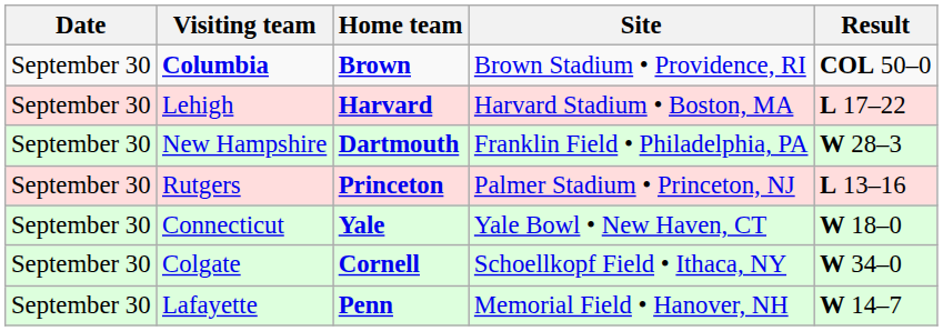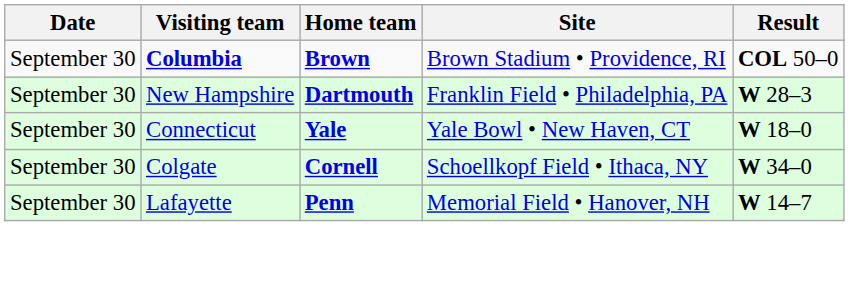- row: September 30 | Lehigh | Harvard | Harvard Stadium • Boston, MA | L 17–22
- row: September 30 | Rutgers | Princeton | Palmer Stadium • Princeton, NJ | L 13–16
